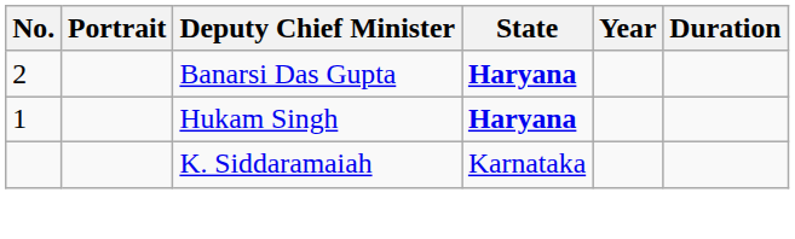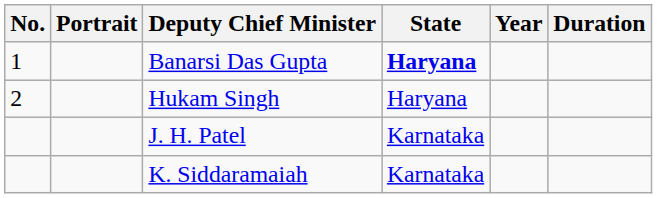Banarsi Das Gupta | No.: 2 -> 1
Hukam Singh | No.: 1 -> 2
Hukam Singh | State: bold -> normal
+ row: J. H. Patel | Karnataka
